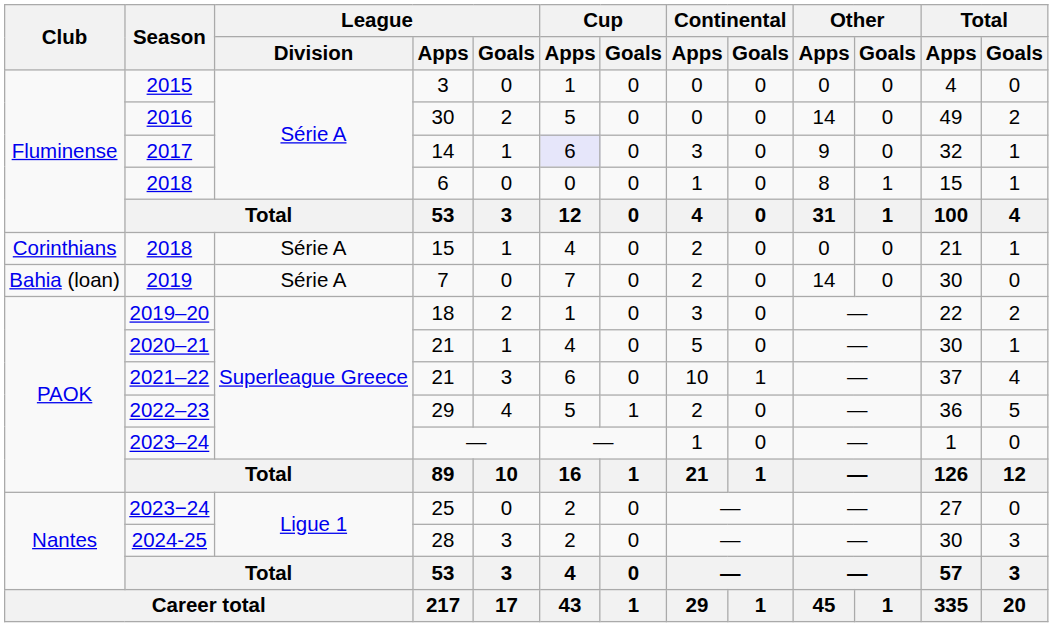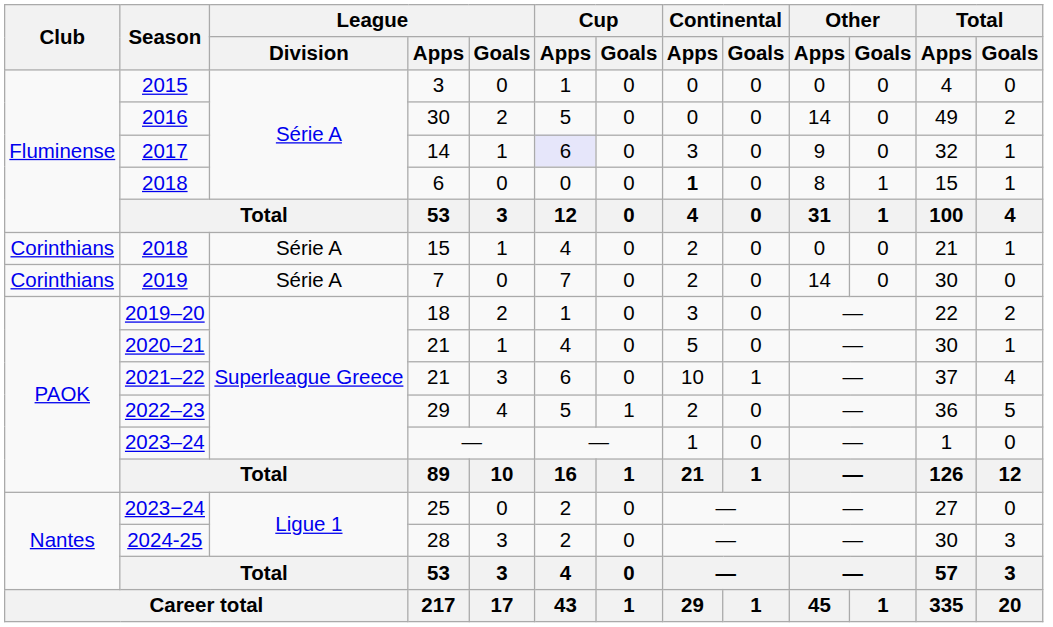2018 / 6 | Continental / Apps: normal -> bold
2019 | Club: Bahia (loan) -> Corinthians
